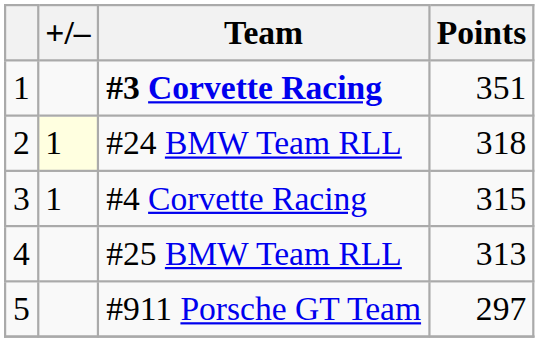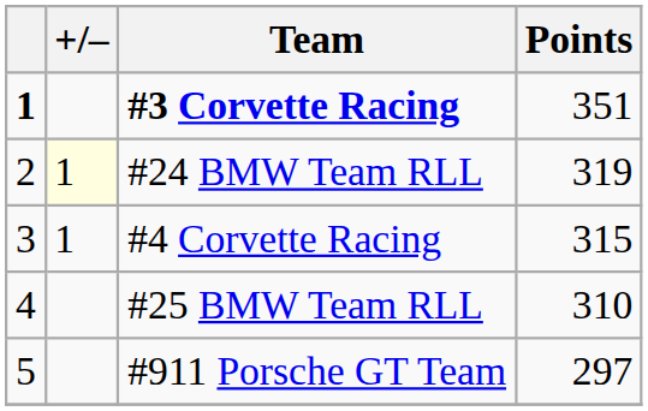#3 Corvette Racing | column 1: normal -> bold
#24 BMW Team RLL | Points: 318 -> 319
#25 BMW Team RLL | Points: 313 -> 310
